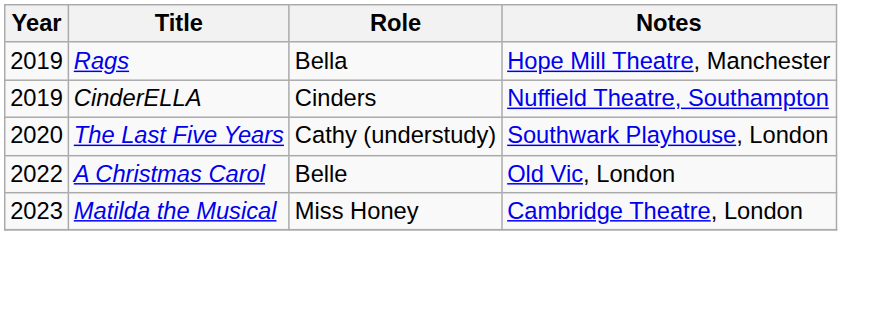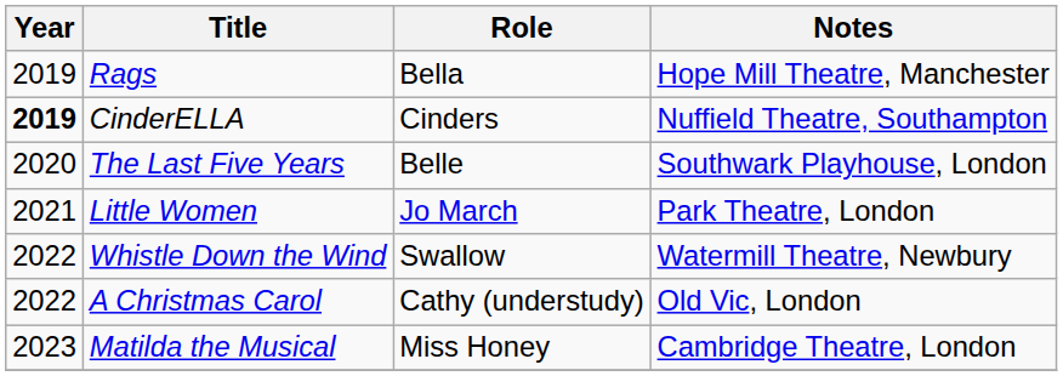CinderELLA | Year: normal -> bold
The Last Five Years | Role: Cathy (understudy) -> Belle
+ row: 2021 | Little Women | Jo March | Park Theatre, London
+ row: 2022 | Whistle Down the Wind | Swallow | Watermill Theatre, Newbury
A Christmas Carol | Role: Belle -> Cathy (understudy)
